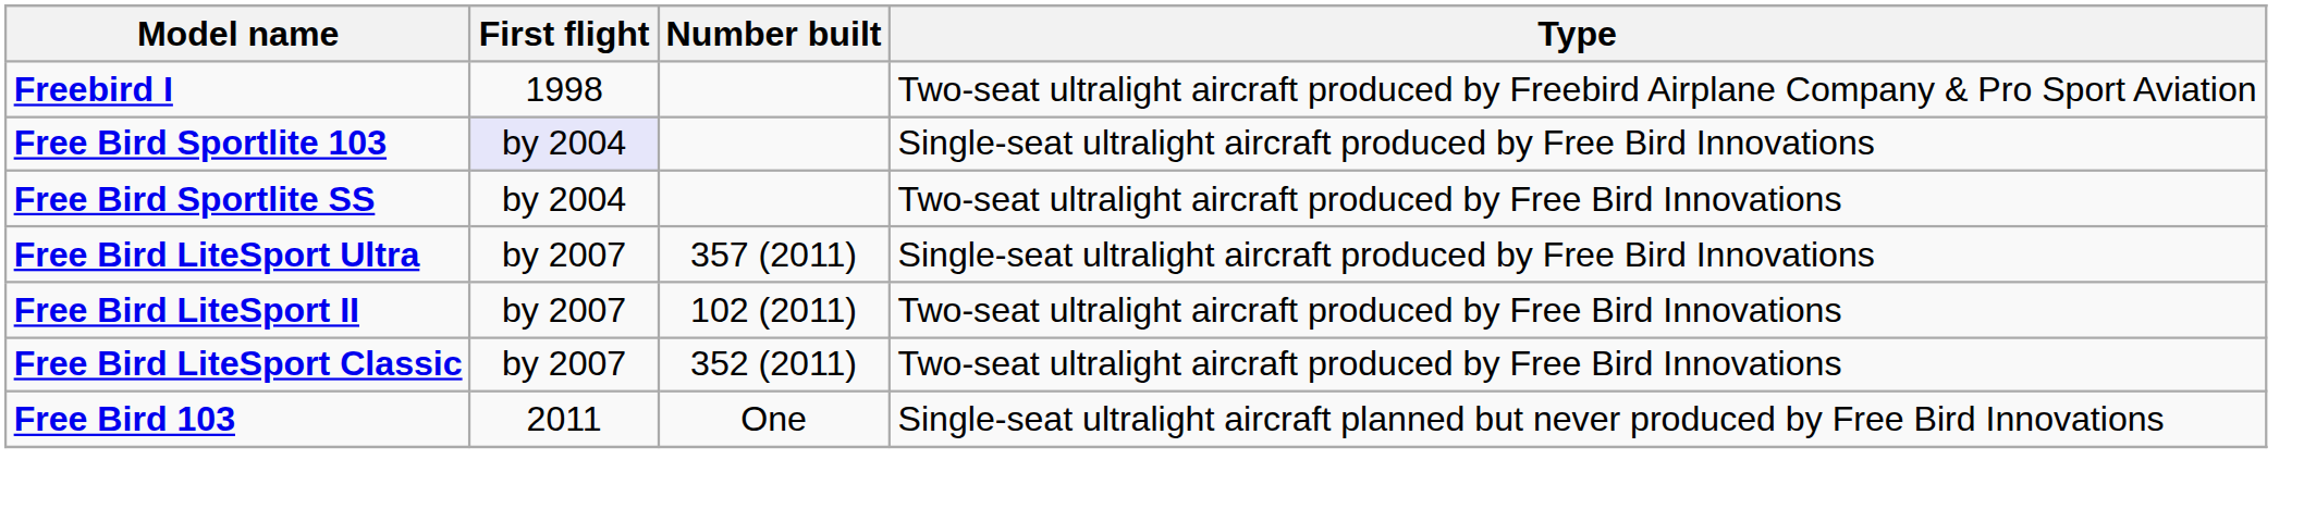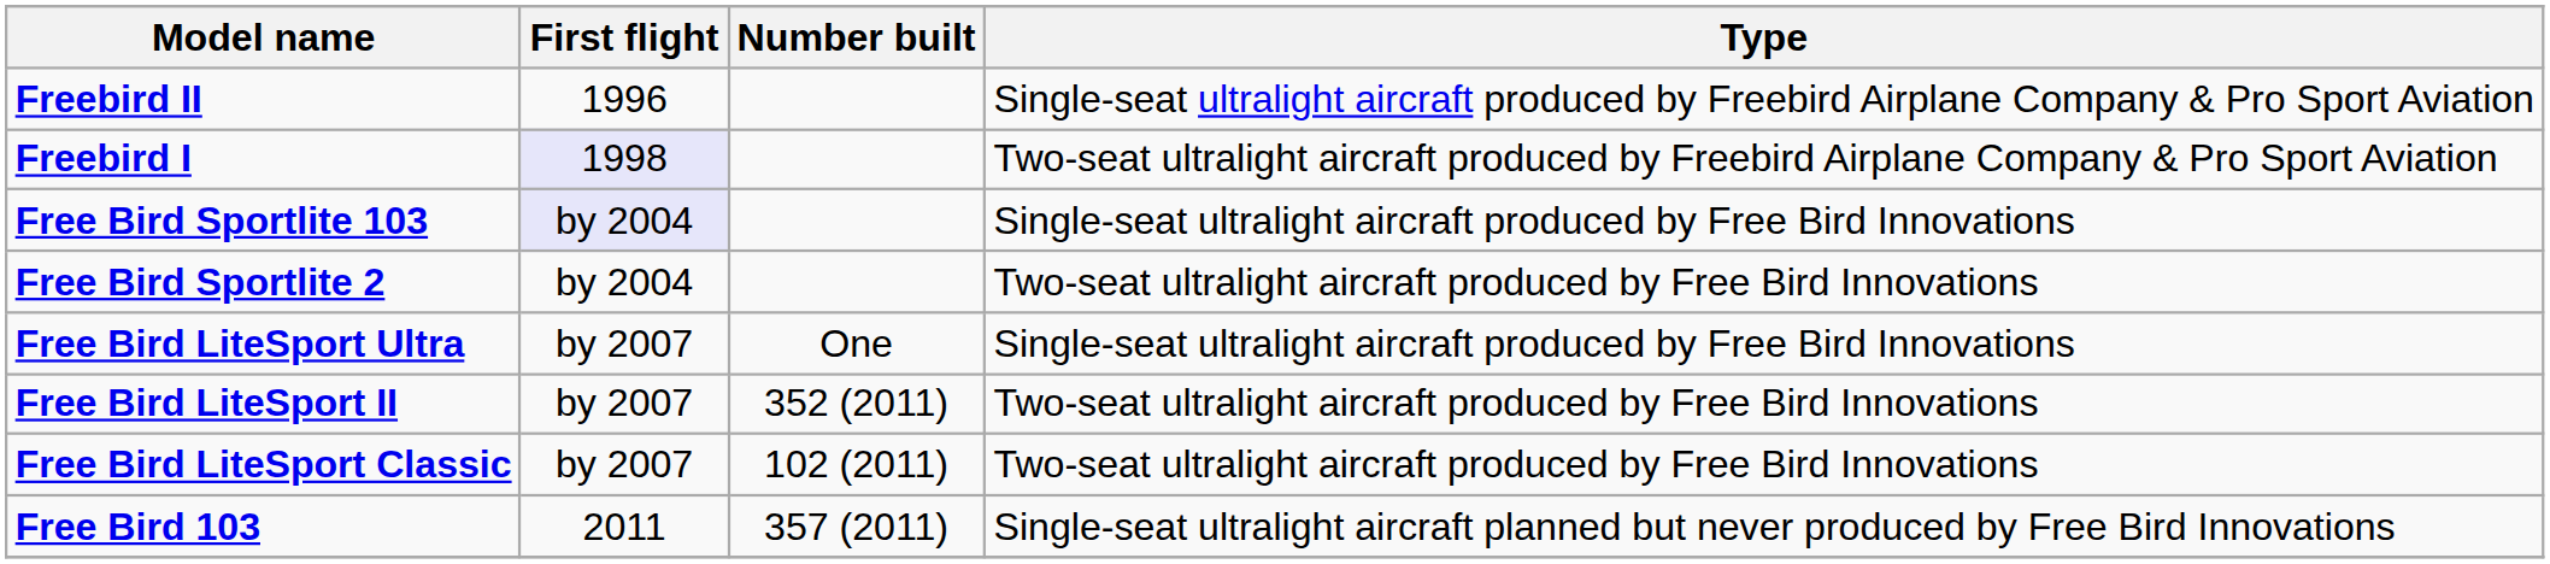+ row: Freebird II | 1996 | Single-seat ultralight aircraft produced by Freebird Airplane Company & Pro Sport Aviation
Freebird I | First flight: no background -> lavender background
- row: Free Bird Sportlite SS | by 2004 | Two-seat ultralight aircraft produced by Free Bird Innovations
+ row: Free Bird Sportlite 2 | by 2004 | Two-seat ultralight aircraft produced by Free Bird Innovations
Free Bird LiteSport Ultra | Number built: 357 (2011) -> One
Free Bird LiteSport II | Number built: 102 (2011) -> 352 (2011)
Free Bird LiteSport Classic | Number built: 352 (2011) -> 102 (2011)
Free Bird 103 | Number built: One -> 357 (2011)
